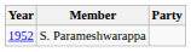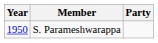S. Parameshwarappa | Year: 1952 -> 1950
